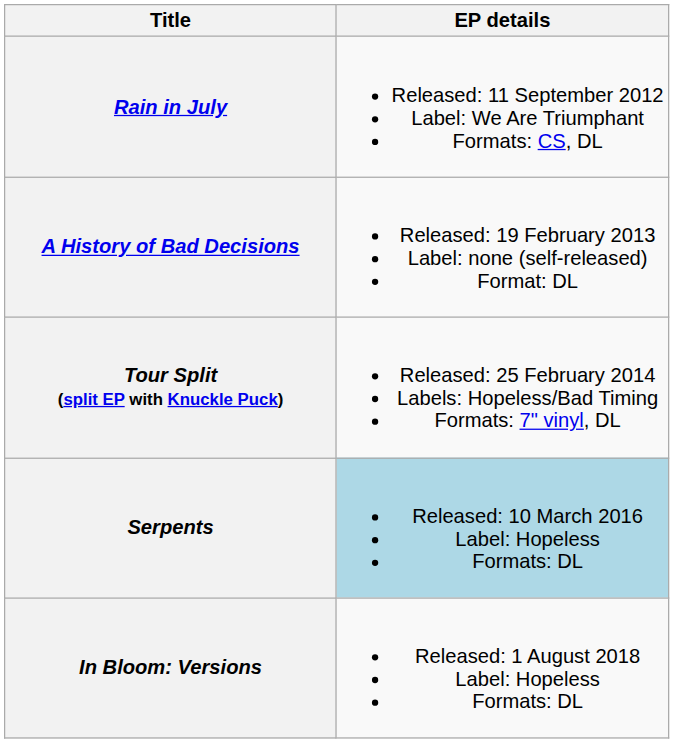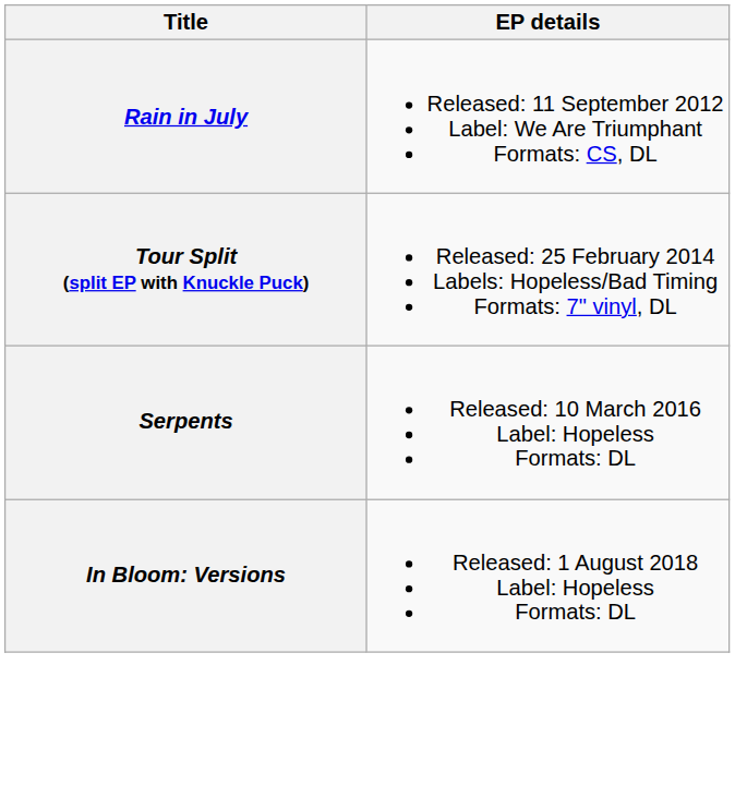- row: A History of Bad Decisions | Released: 19 February 2013 Label: none (self-released) Format: DL
Serpents | EP details: lightblue background -> no background
